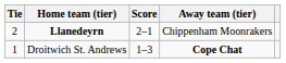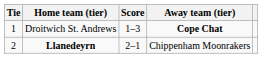rows swapped: Droitwich St. Andrews <-> Llanedeyrn
